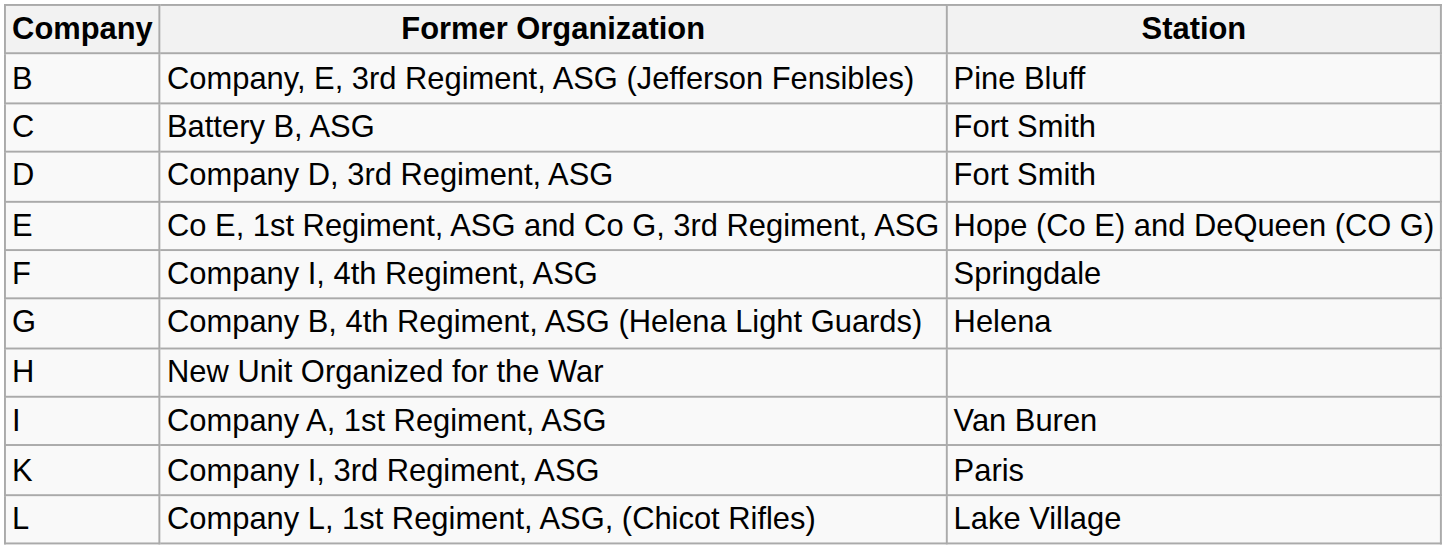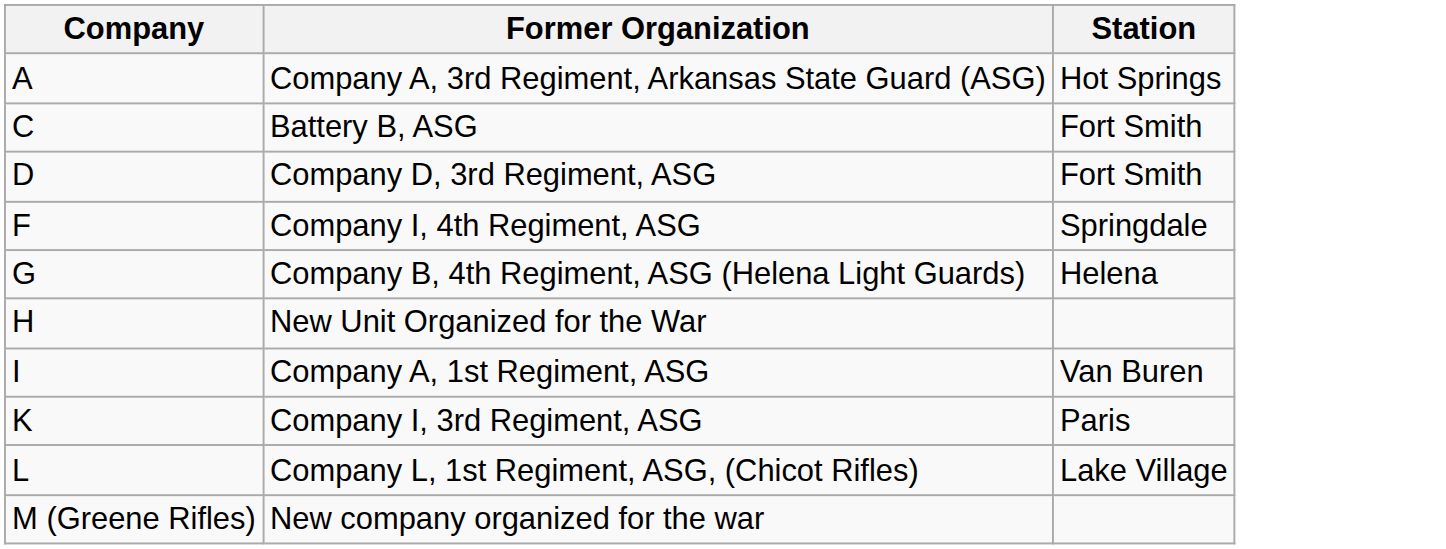+ row: A | Company A, 3rd Regiment, Arkansas State Guard (ASG) | Hot Springs
- row: B | Company, E, 3rd Regiment, ASG (Jefferson Fensibles) | Pine Bluff
- row: E | Co E, 1st Regiment, ASG and Co G, 3rd Regiment, ASG | Hope (Co E) and DeQueen (CO G)
+ row: M (Greene Rifles) | New company organized for the war
